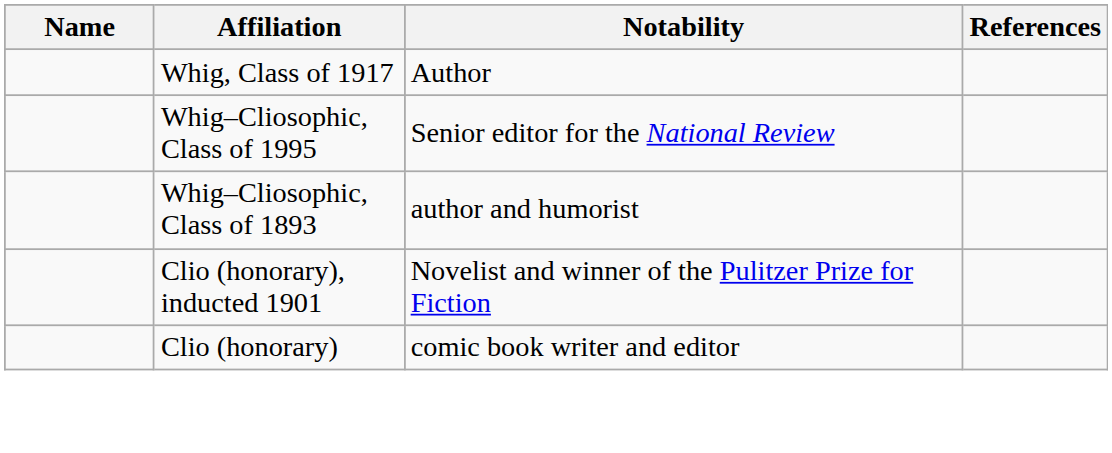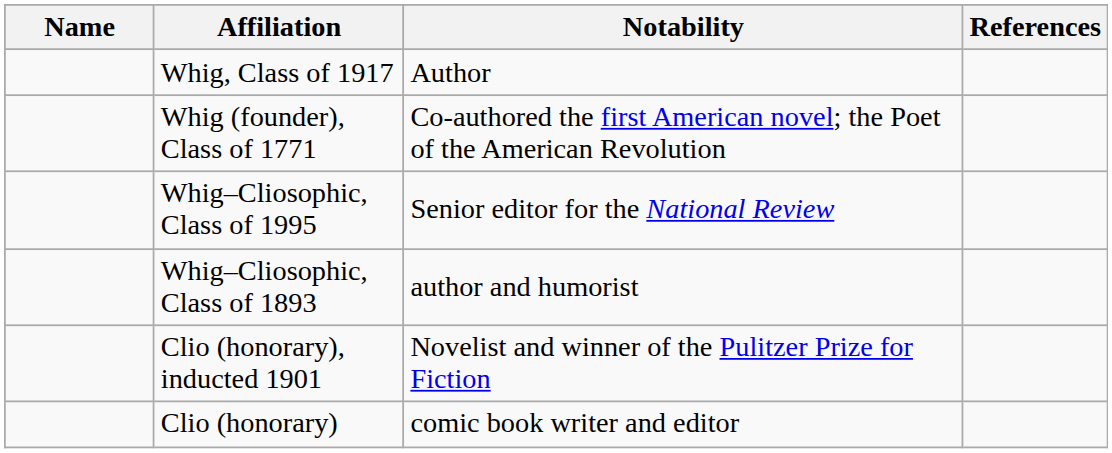+ row: Whig (founder), Class of 1771 | Co-authored the first American novel; the Poet of the American Revolution
